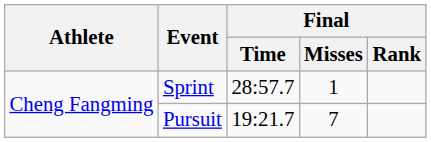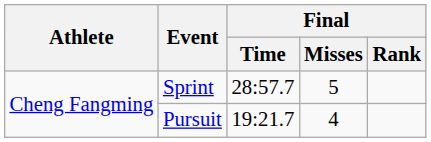Sprint | Final / Misses: 1 -> 5
Pursuit | Final / Misses: 7 -> 4
